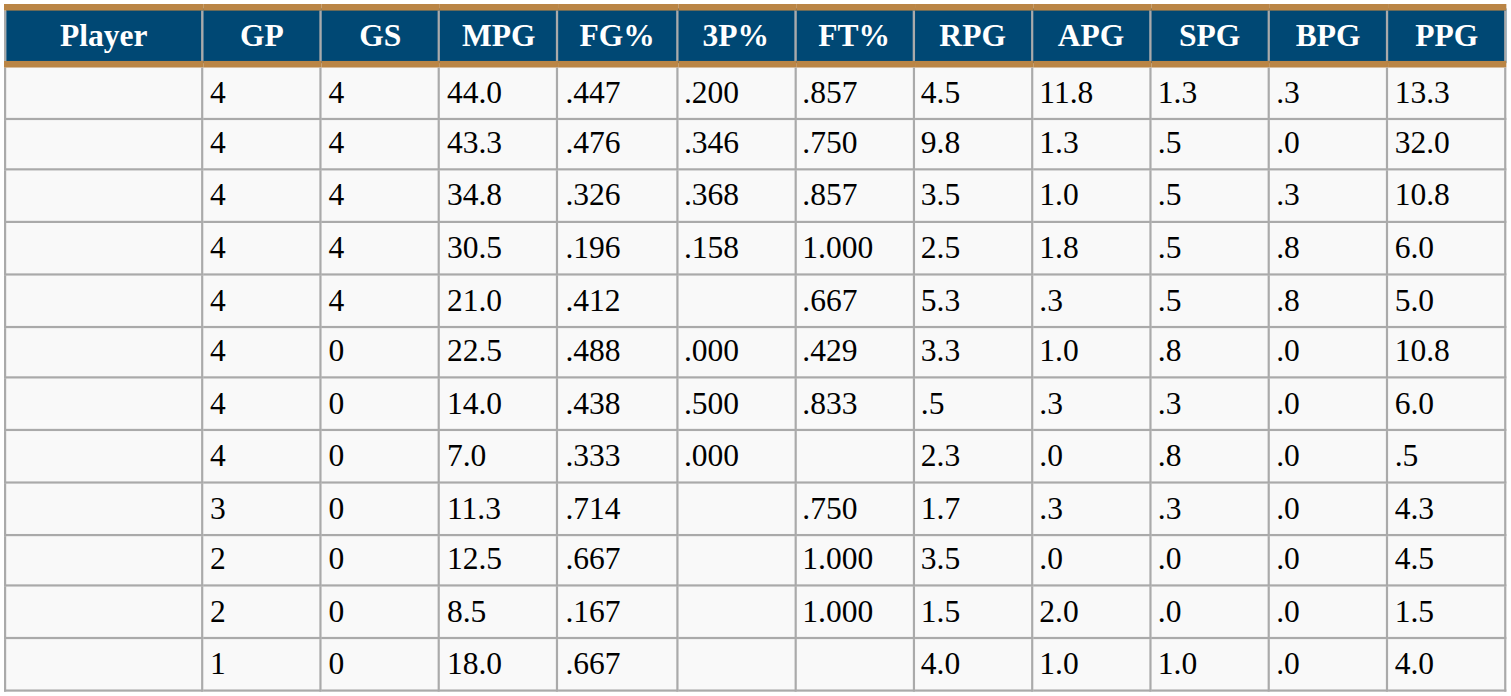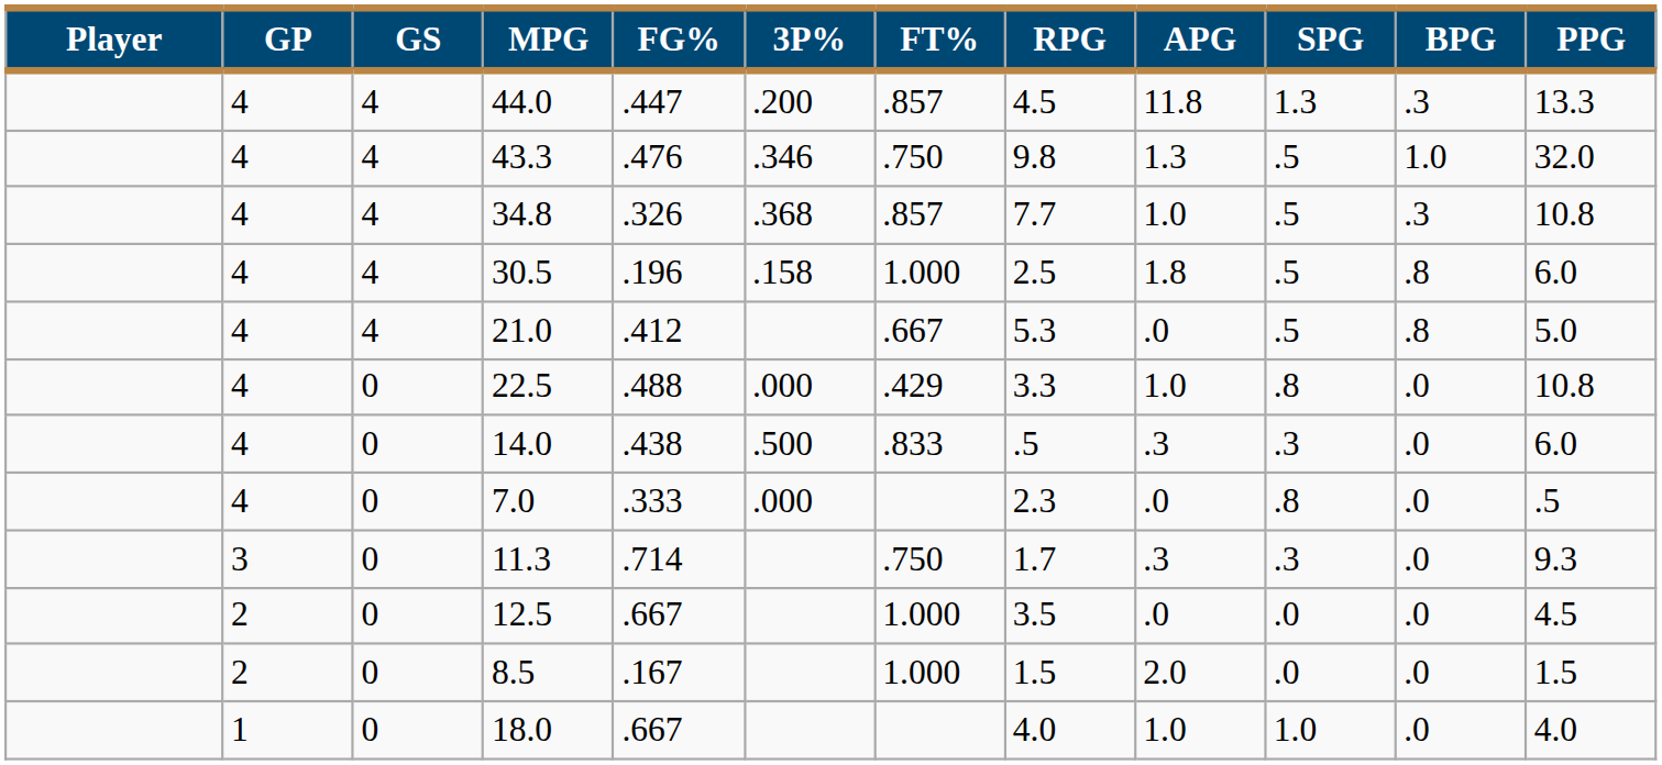43.3 | BPG: .0 -> 1.0
34.8 | RPG: 3.5 -> 7.7
21.0 | APG: .3 -> .0
11.3 | PPG: 4.3 -> 9.3
